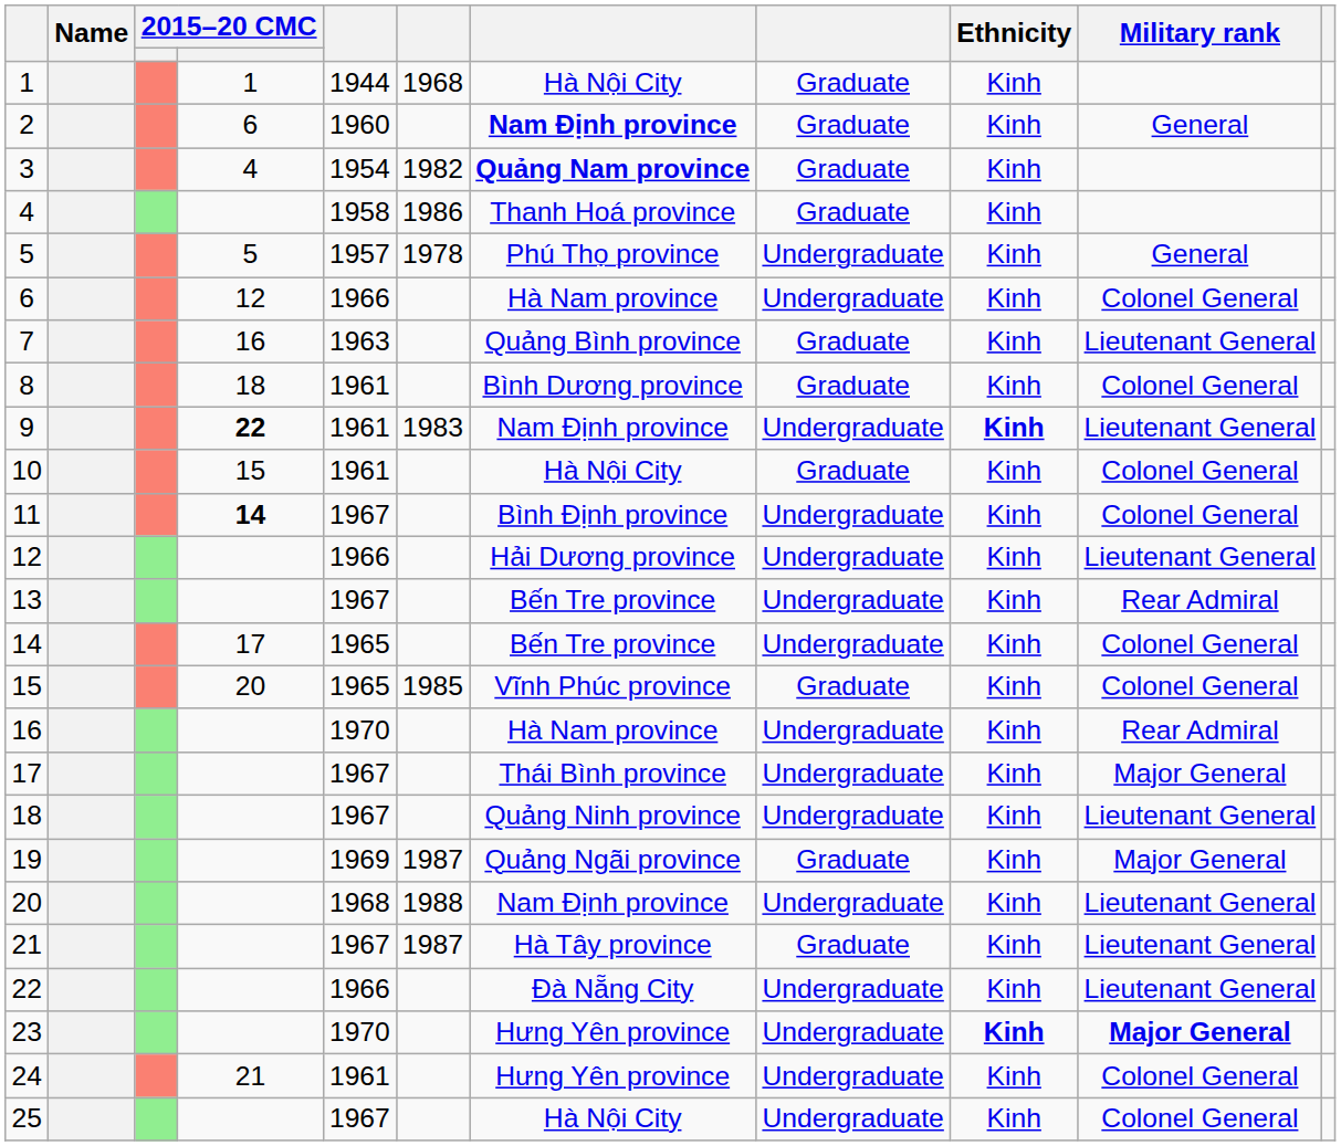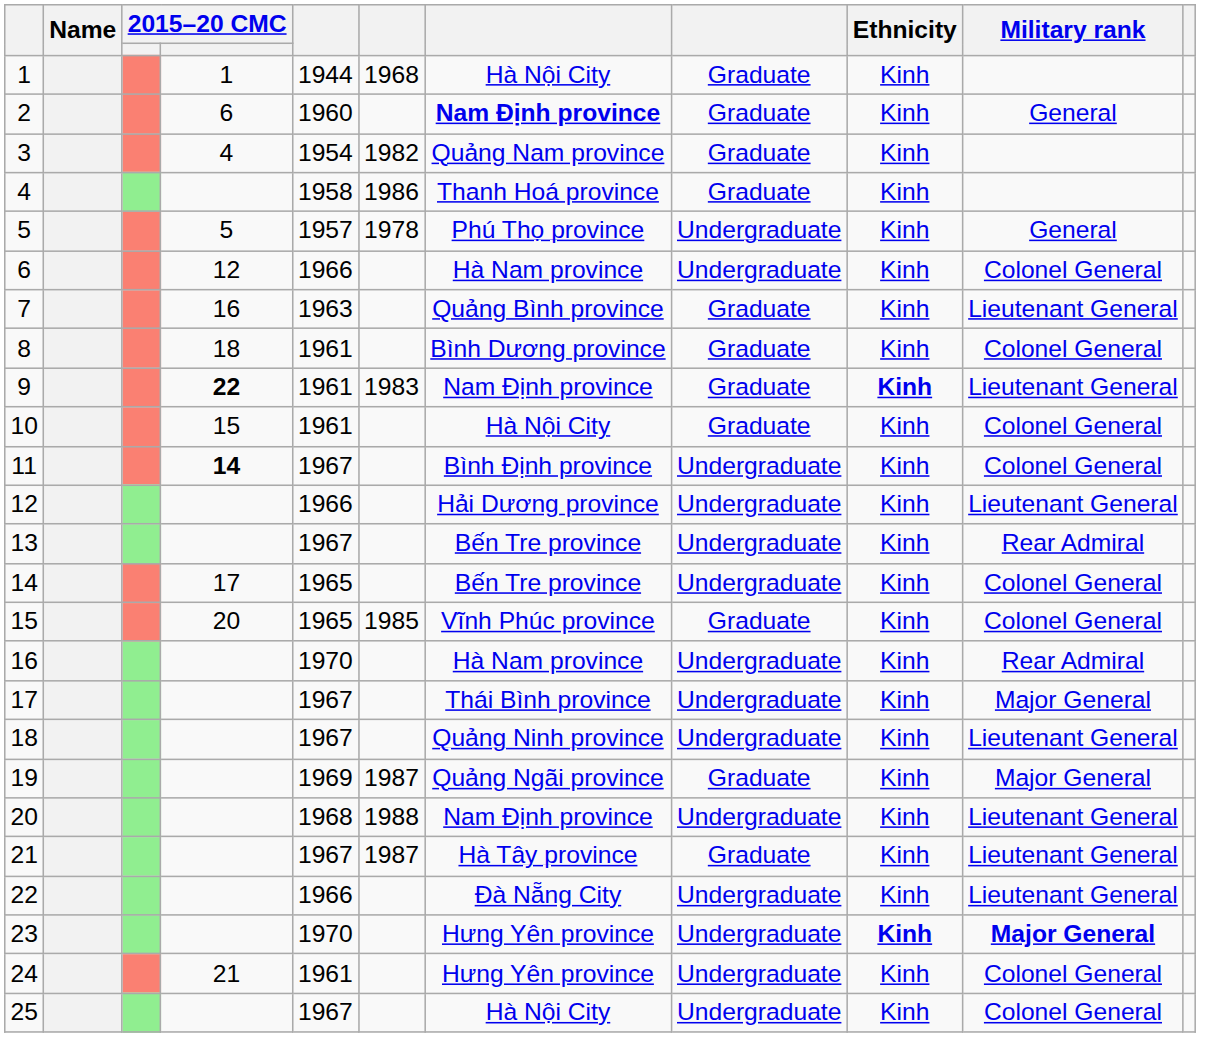3 | column 7: bold -> normal
9 | column 8: Undergraduate -> Graduate
